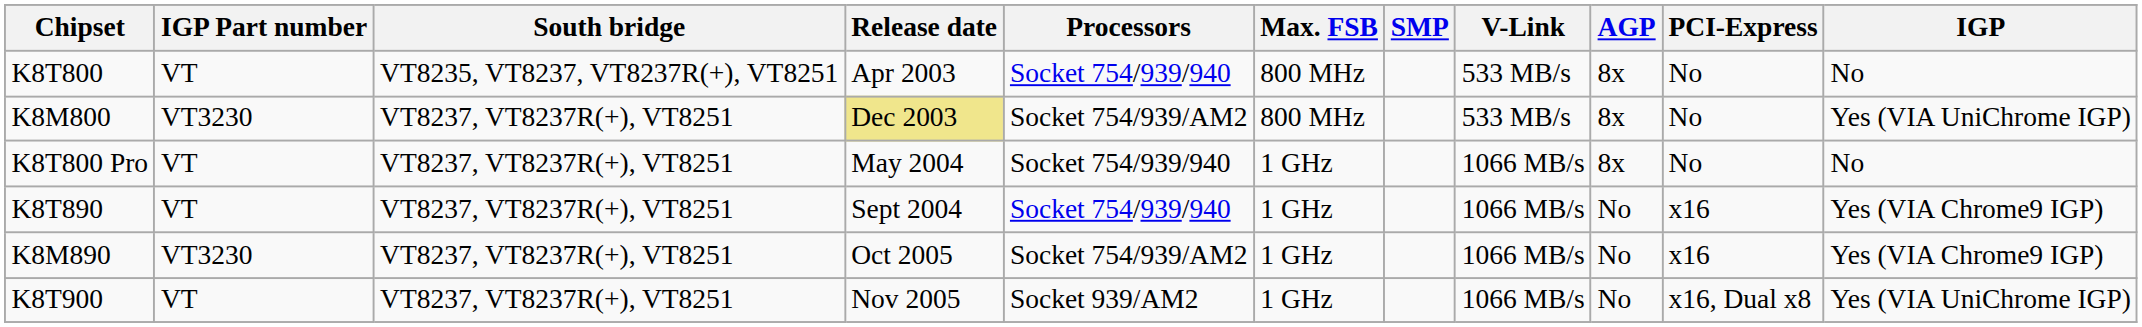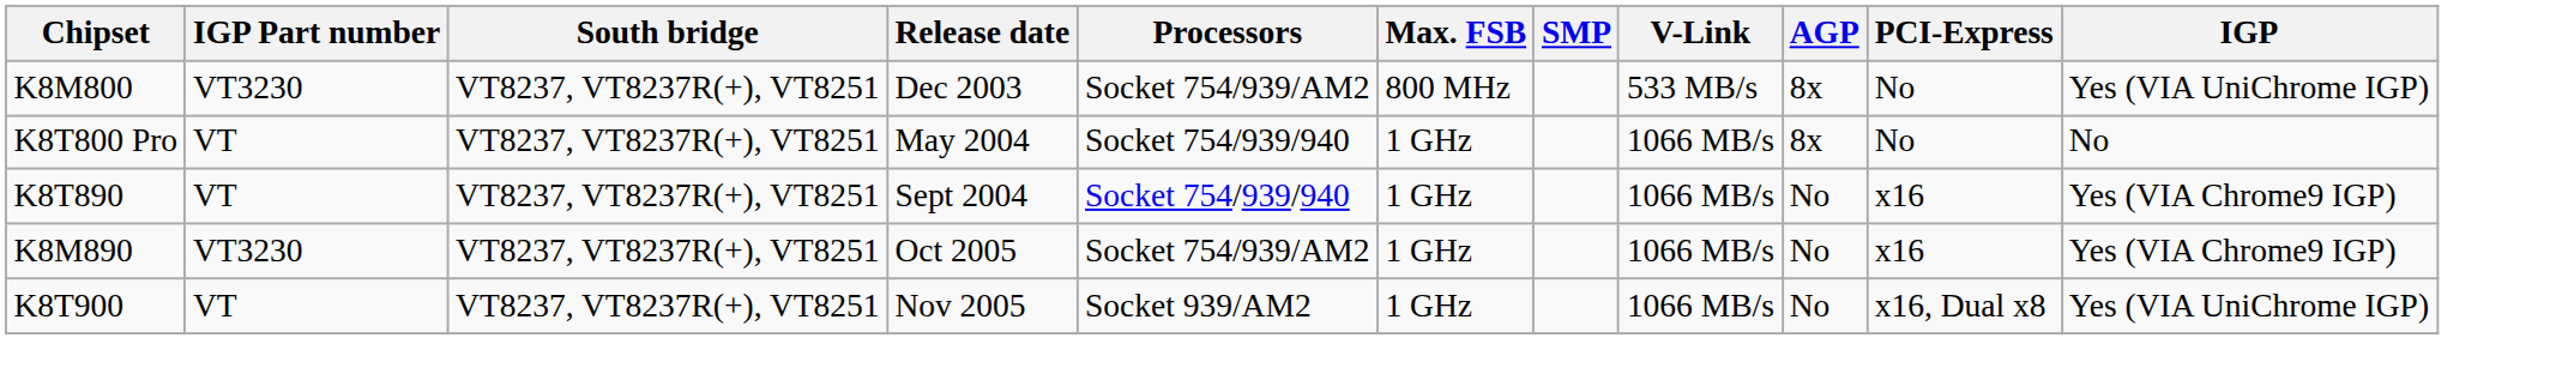- row: K8T800 | VT | VT8235, VT8237, VT8237R(+), VT8251 | Apr 2003 | Socket 754/939/940 | 800 MHz | 533 MB/s | 8x | No | No
K8M800 | Release date: khaki background -> no background
